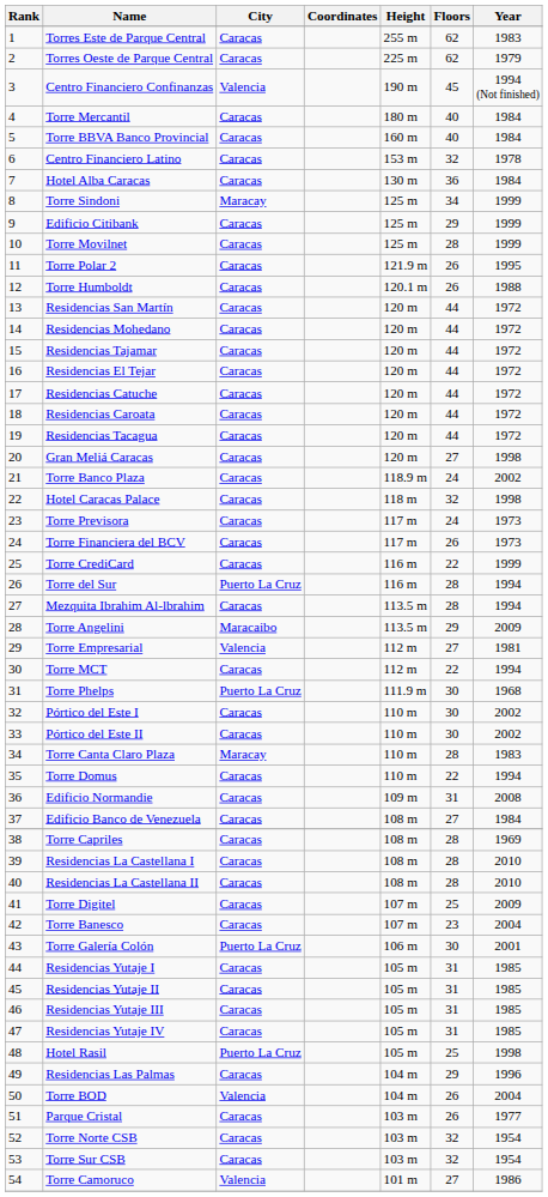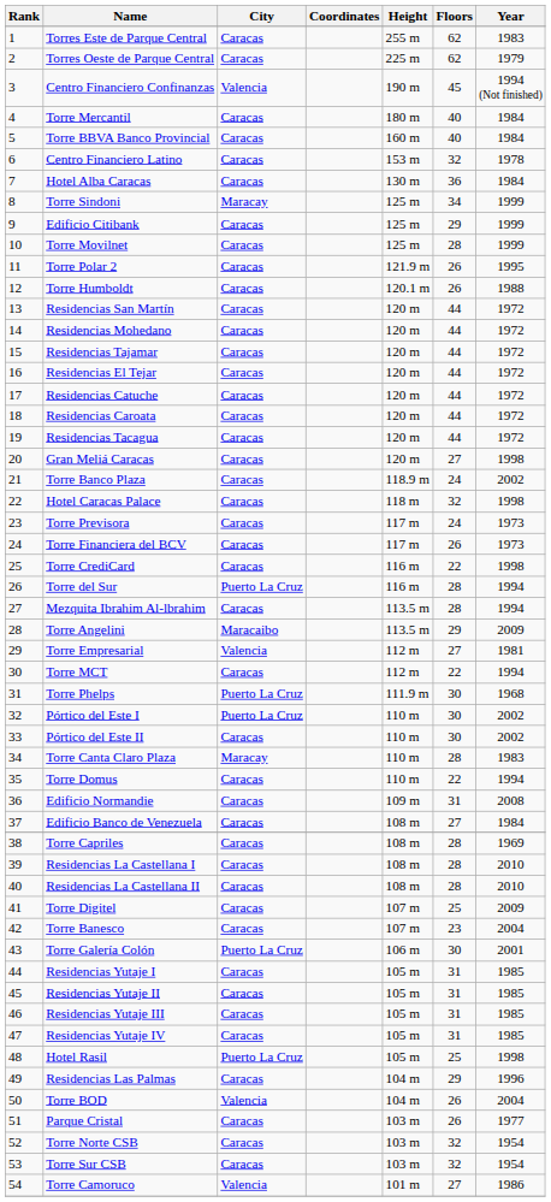Torre CrediCard | Year: 1999 -> 1998
Pórtico del Este I | City: Caracas -> Puerto La Cruz
